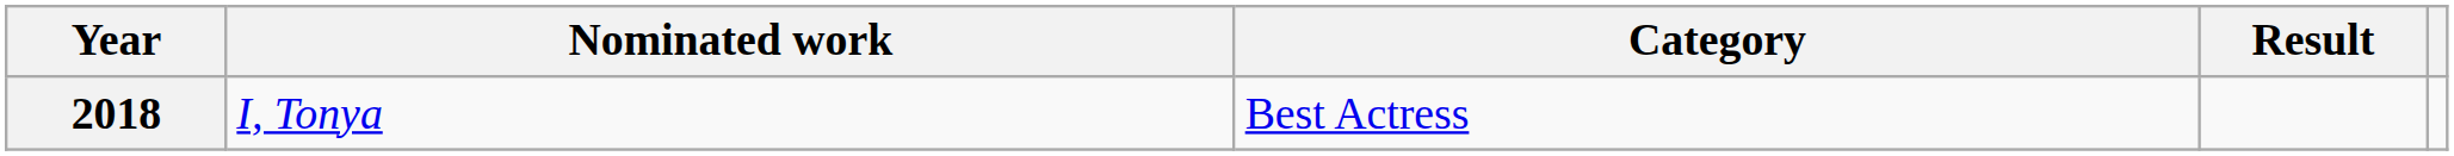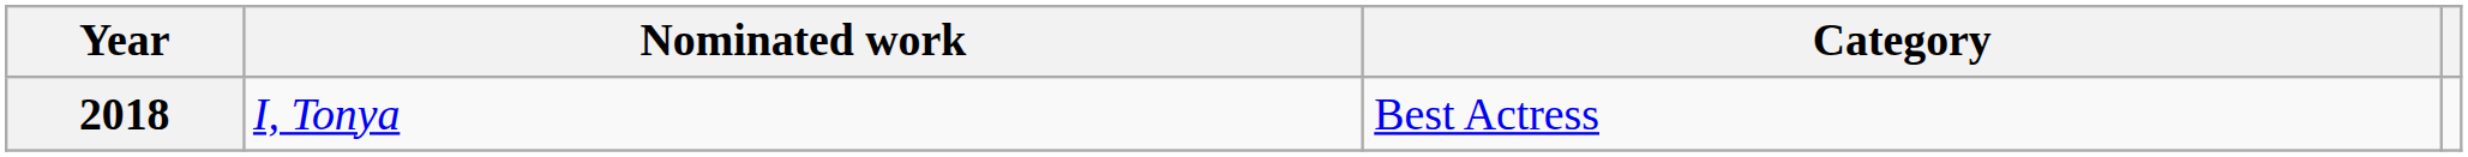- column: Result
